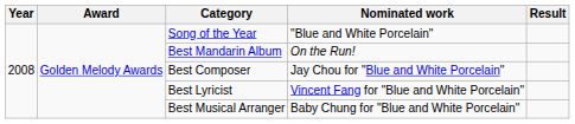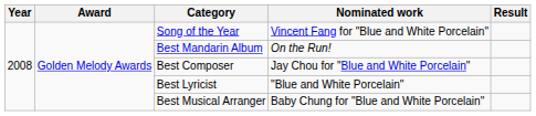Song of the Year | Nominated work: "Blue and White Porcelain" -> Vincent Fang for "Blue and White Porcelain"
Best Lyricist | Nominated work: Vincent Fang for "Blue and White Porcelain" -> "Blue and White Porcelain"
